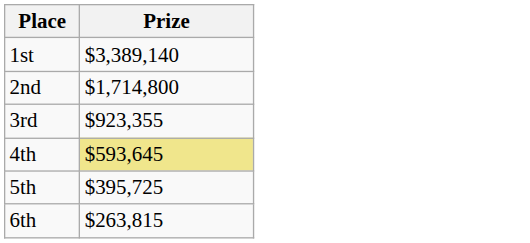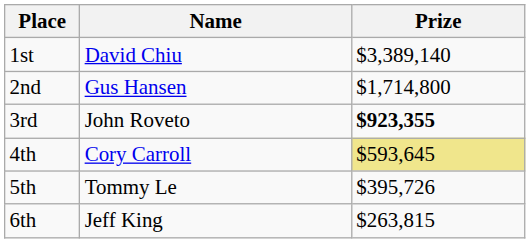+ column: Name | David Chiu | Gus Hansen | John Roveto | Cory Carroll | Tommy Le | Jeff King
3rd | Prize: normal -> bold
5th | Prize: $395,725 -> $395,726
